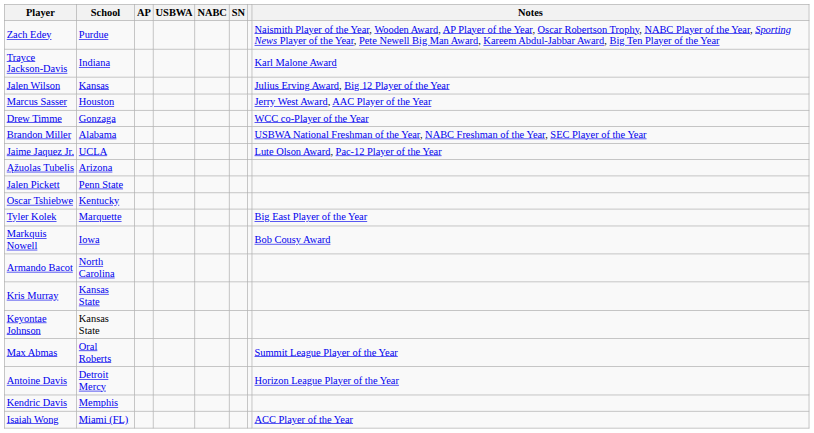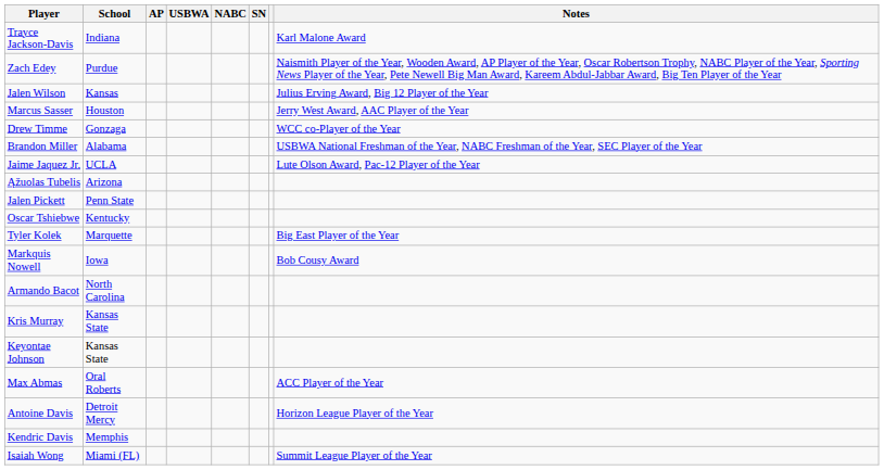rows swapped: Zach Edey <-> Trayce Jackson-Davis
Max Abmas | Notes: Summit League Player of the Year -> ACC Player of the Year
Isaiah Wong | Notes: ACC Player of the Year -> Summit League Player of the Year
